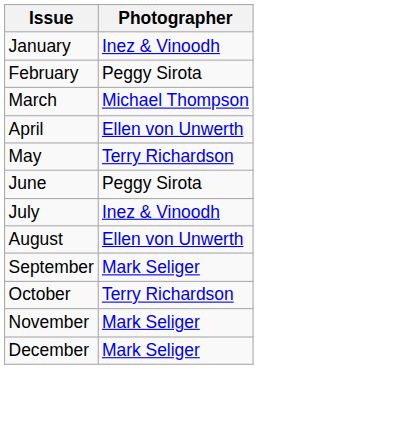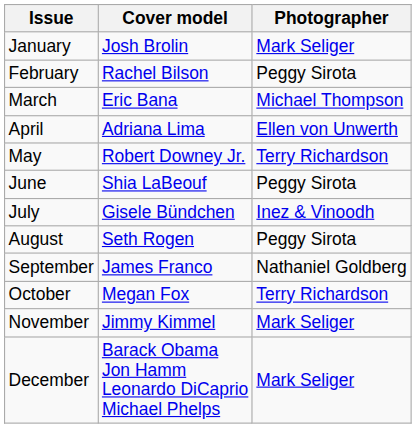+ column: Cover model | Josh Brolin | Rachel Bilson | Eric Bana | Adriana Lima | Robert Downey Jr. | Shia LaBeouf | Gisele Bündchen | Seth Rogen | James Franco | Megan Fox | Jimmy Kimmel | Barack Obama Jon Hamm Leonardo DiCaprio Michael Phelps
January | Photographer: Inez & Vinoodh -> Mark Seliger
August | Photographer: Ellen von Unwerth -> Peggy Sirota
September | Photographer: Mark Seliger -> Nathaniel Goldberg
